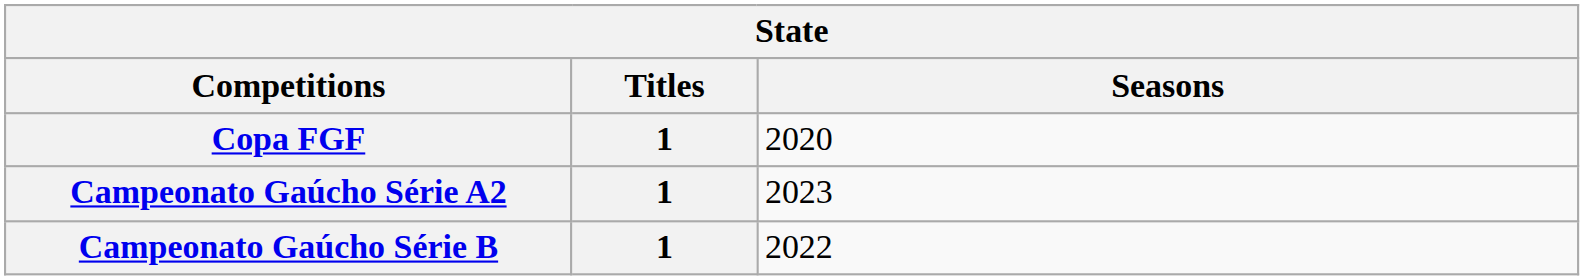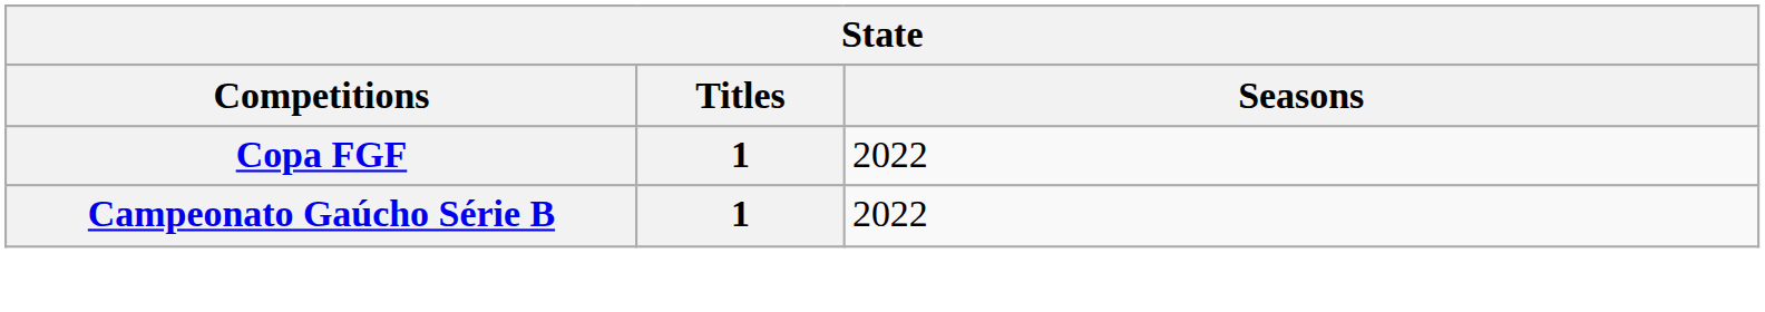Copa FGF | Seasons: 2020 -> 2022
- row: Campeonato Gaúcho Série A2 | 1 | 2023
